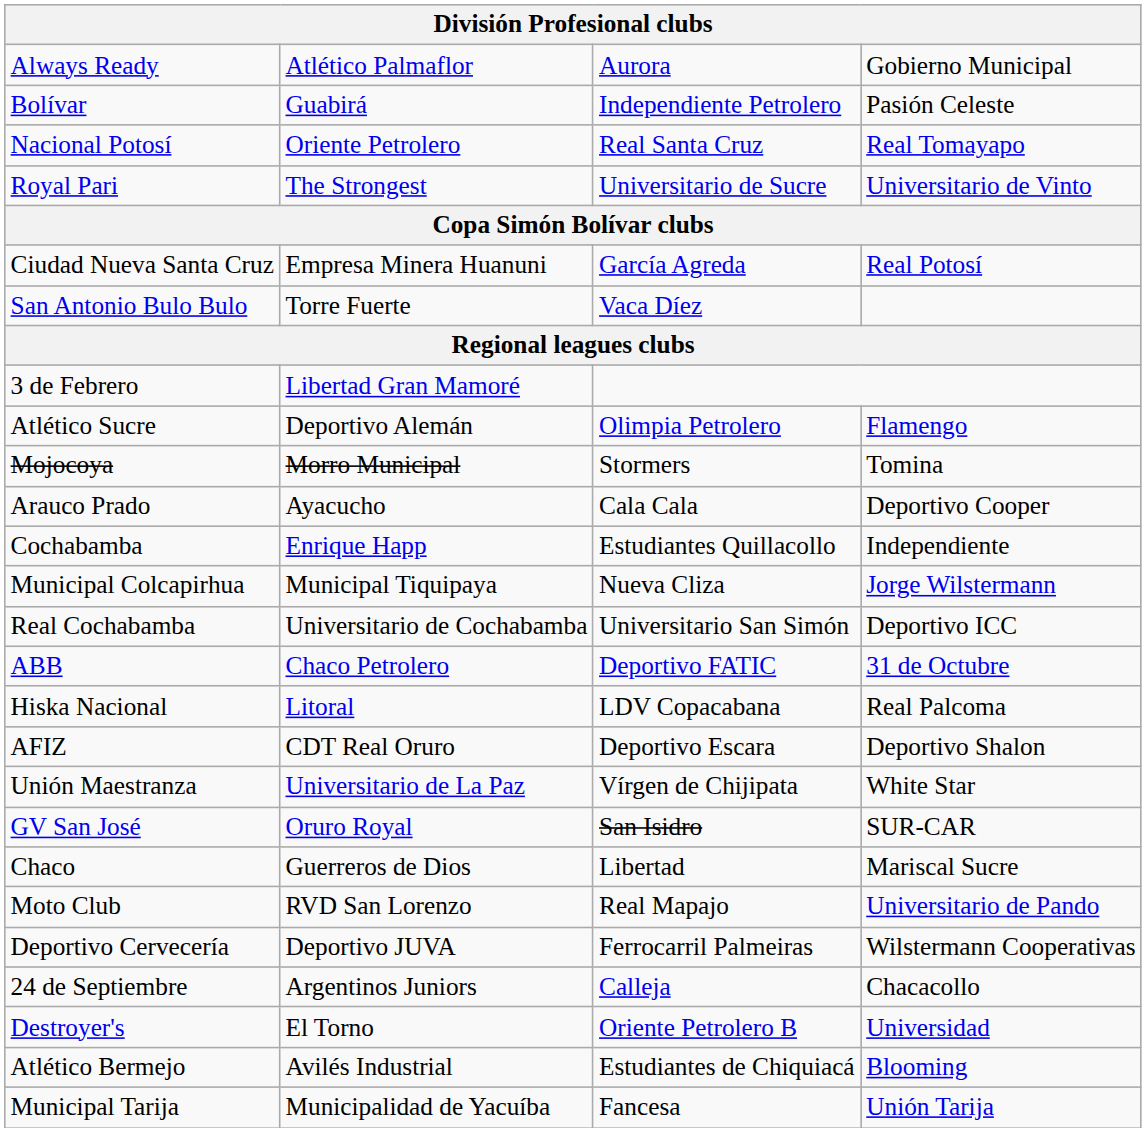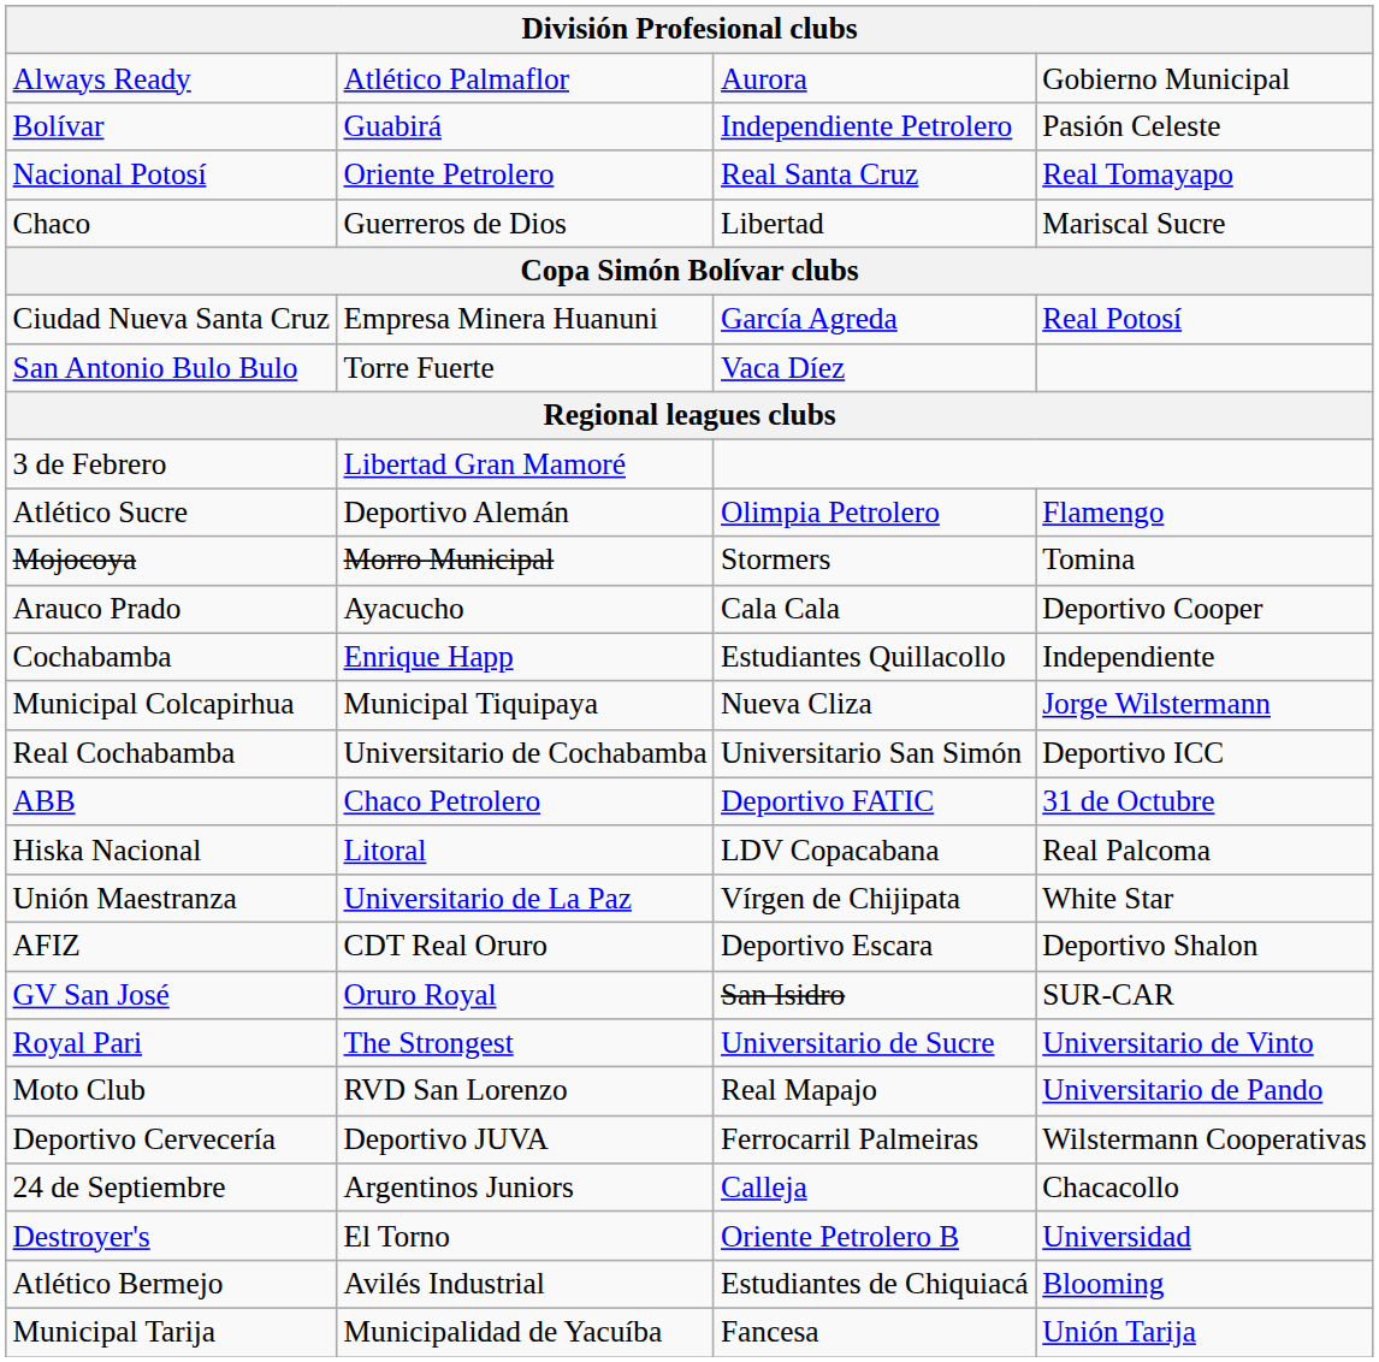rows swapped: Royal Pari <-> Chaco
rows swapped: Unión Maestranza <-> AFIZ
